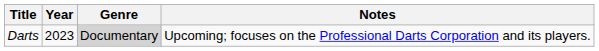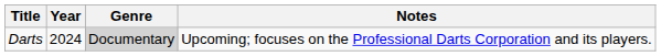Darts | Year: 2023 -> 2024
